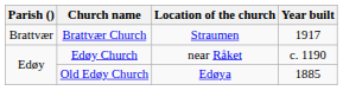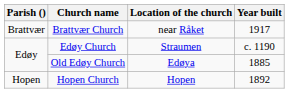Brattvær Church | Location of the church: Straumen -> near Råket
Edøy Church | Location of the church: near Råket -> Straumen
+ row: Hopen | Hopen Church | Hopen | 1892
